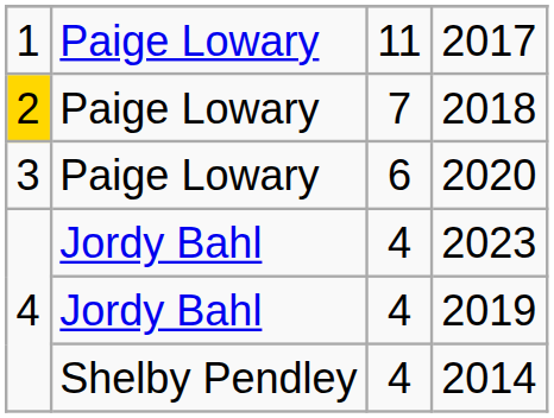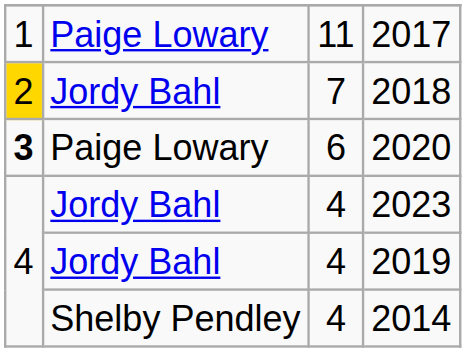2018 | column 2: Paige Lowary -> Jordy Bahl
2020 | column 1: normal -> bold
